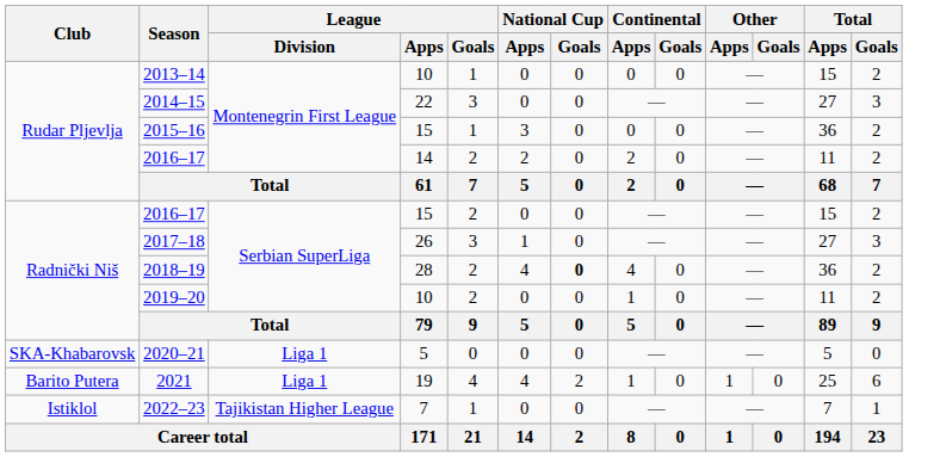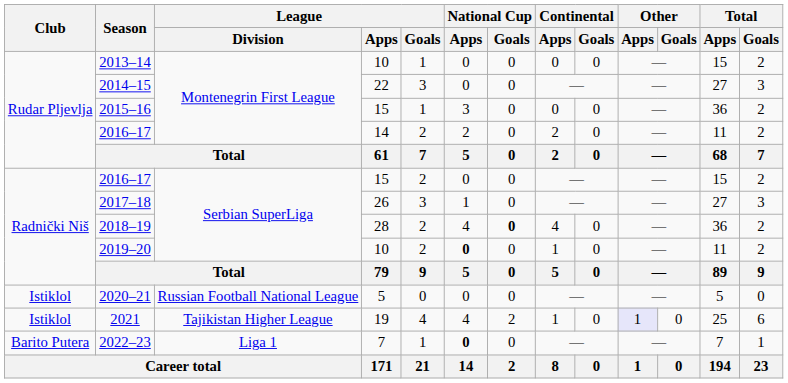2019–20 | National Cup / Apps: normal -> bold
2020–21 | Club: SKA-Khabarovsk -> Istiklol
2020–21 | League / Division: Liga 1 -> Russian Football National League
2021 | Club: Barito Putera -> Istiklol
2021 | League / Division: Liga 1 -> Tajikistan Higher League
2021 | Other / Apps: no background -> lavender background
2022–23 | Club: Istiklol -> Barito Putera
2022–23 | League / Division: Tajikistan Higher League -> Liga 1
2022–23 | National Cup / Apps: normal -> bold
